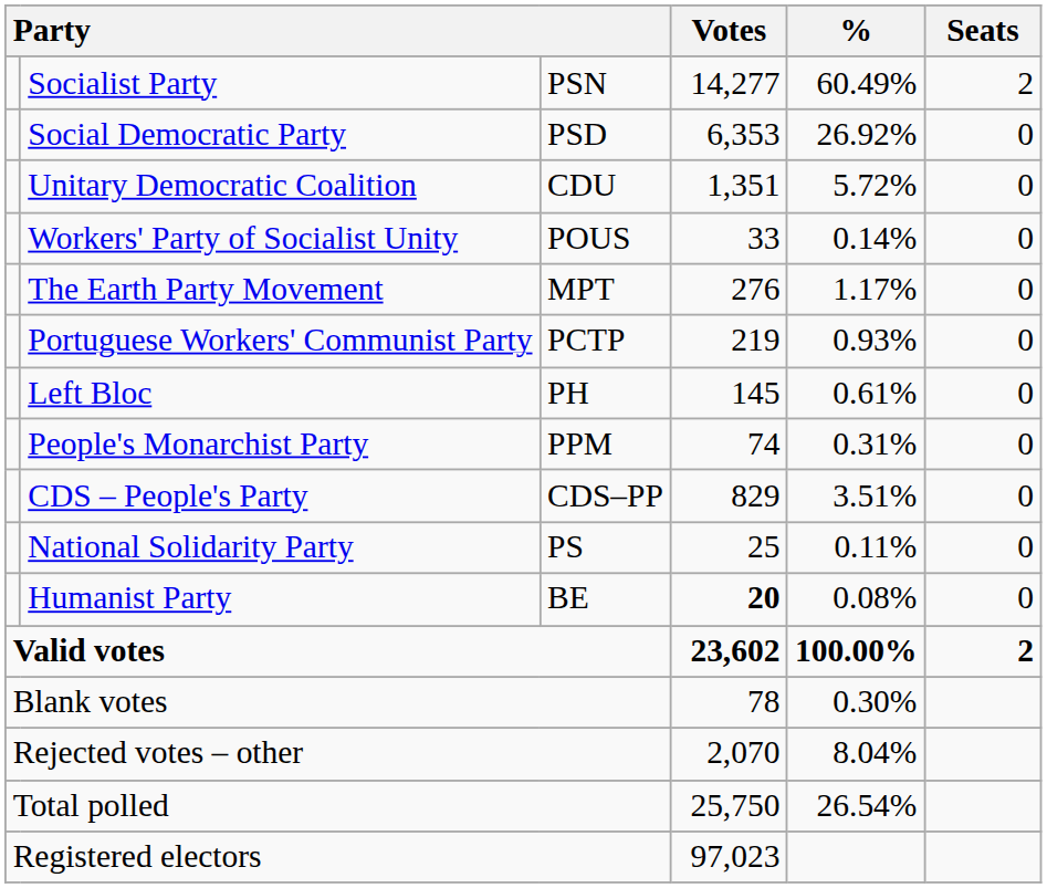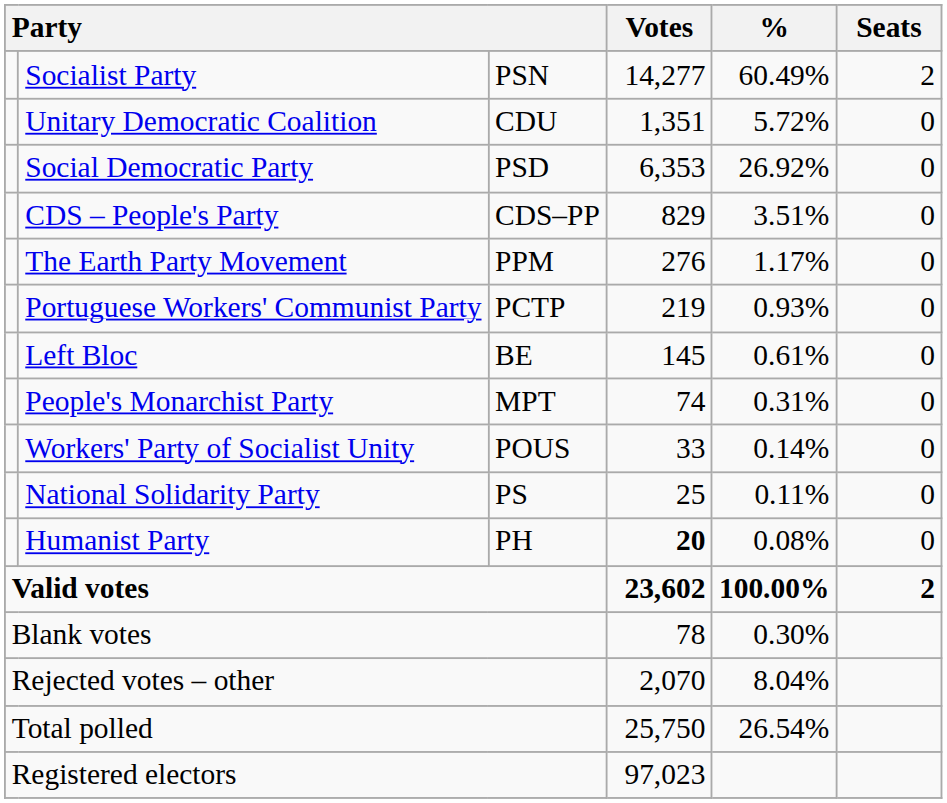rows swapped: Social Democratic Party <-> Unitary Democratic Coalition
rows swapped: CDS – People's Party <-> Workers' Party of Socialist Unity
The Earth Party Movement | column 3: MPT -> PPM
Left Bloc | column 3: PH -> BE
People's Monarchist Party | column 3: PPM -> MPT
Humanist Party | column 3: BE -> PH
